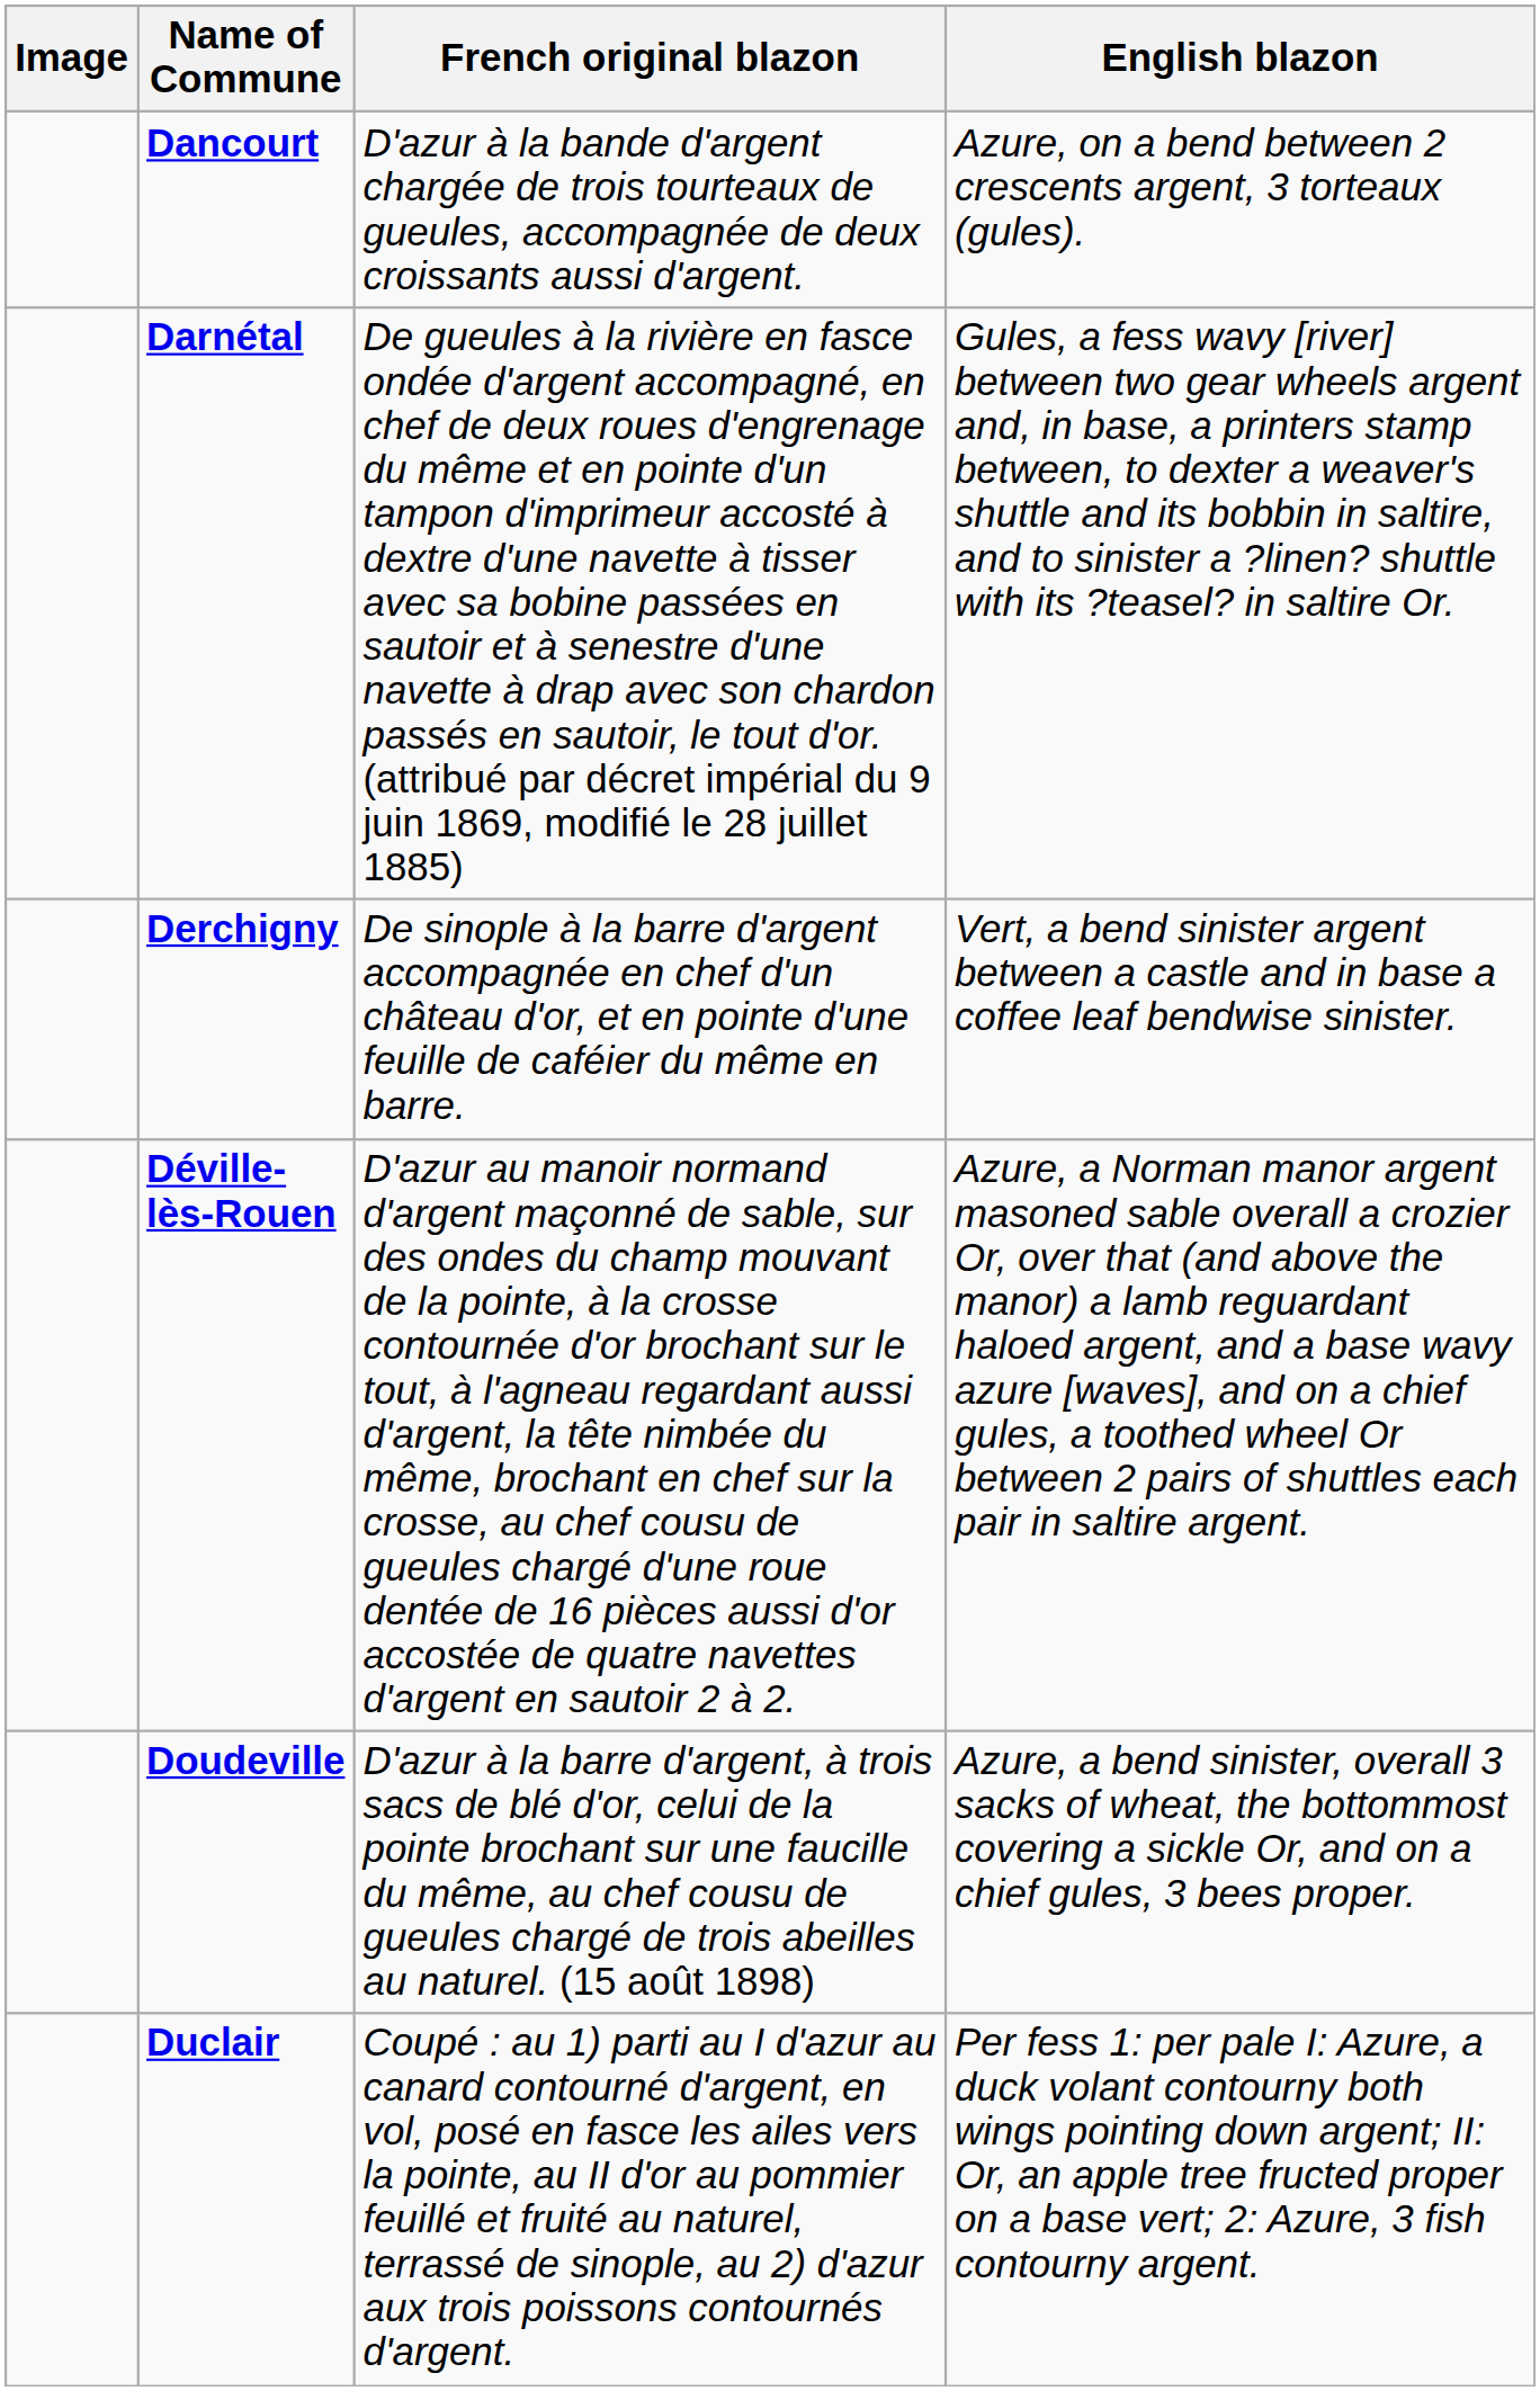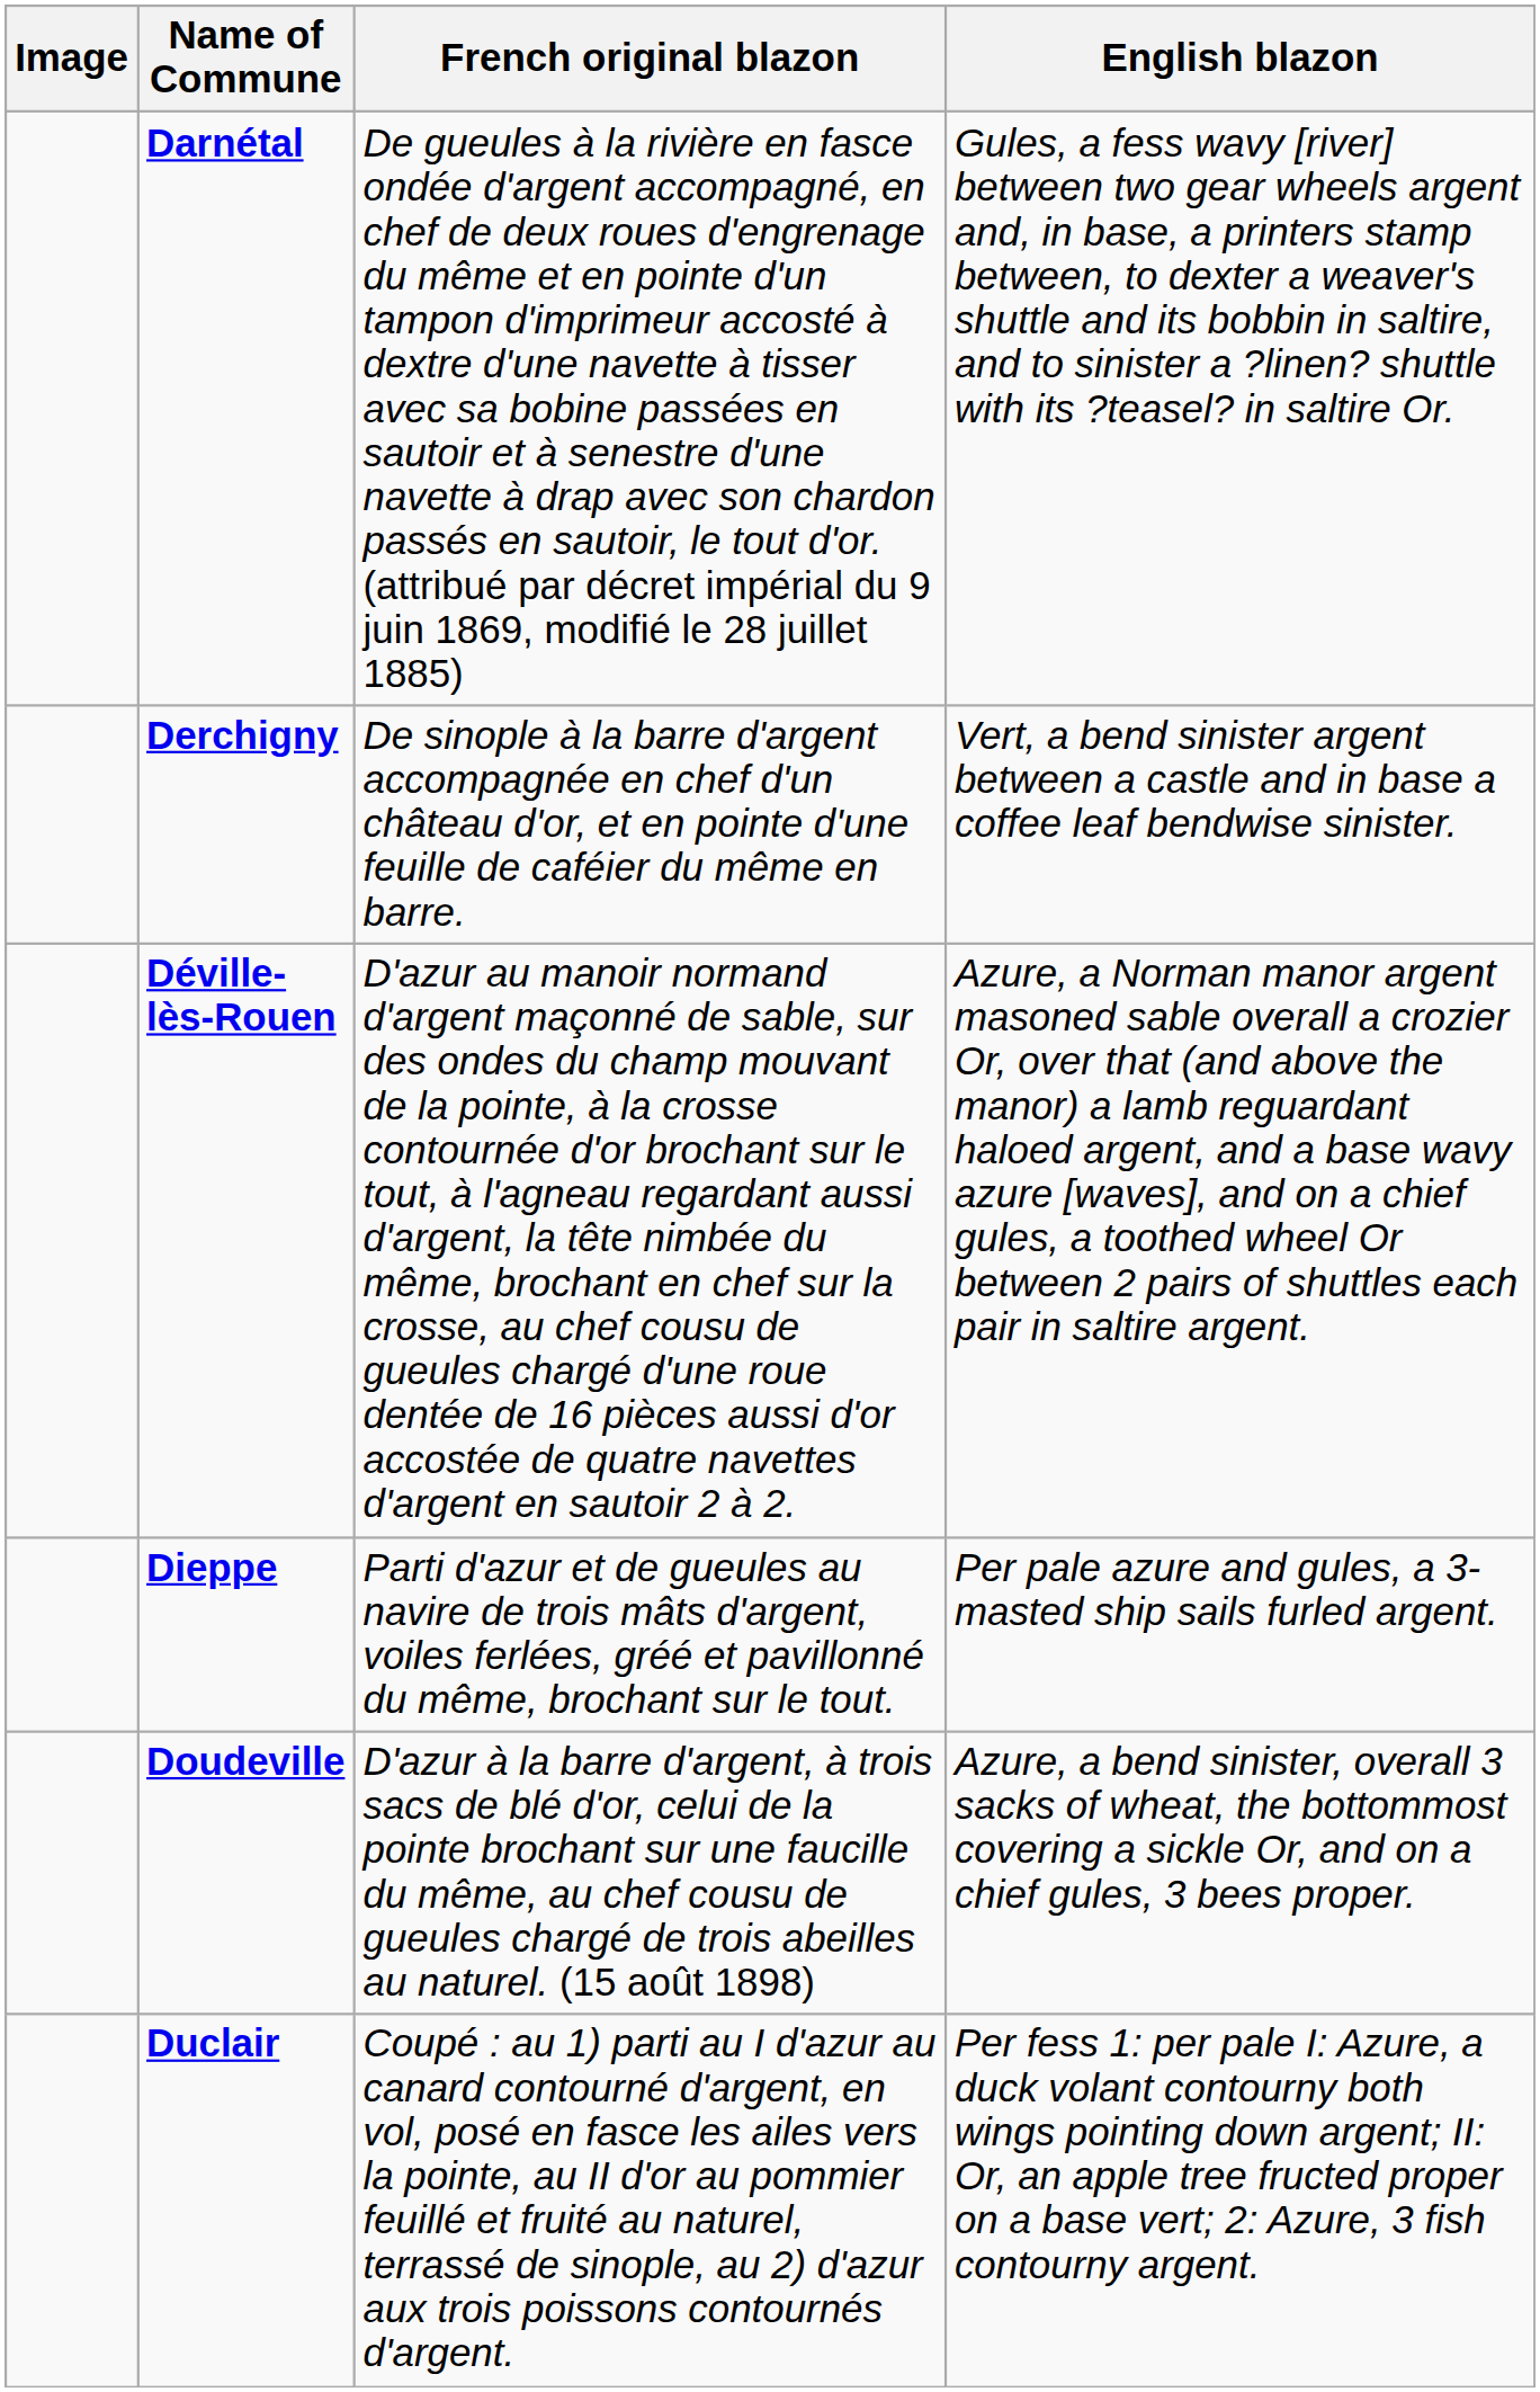- row: Dancourt | D'azur à la bande d'argent chargée de trois tourteaux de gueules, accompagnée de deux croissants aussi d'argent. | Azure, on a bend between 2 crescents argent, 3 torteaux (gules).
+ row: Dieppe | Parti d'azur et de gueules au navire de trois mâts d'argent, voiles ferlées, gréé et pavillonné du même, brochant sur le tout. | Per pale azure and gules, a 3-masted ship sails furled argent.
